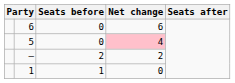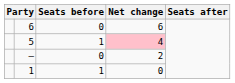5 | Seats before: 0 -> 1
– | Seats before: 2 -> 0
